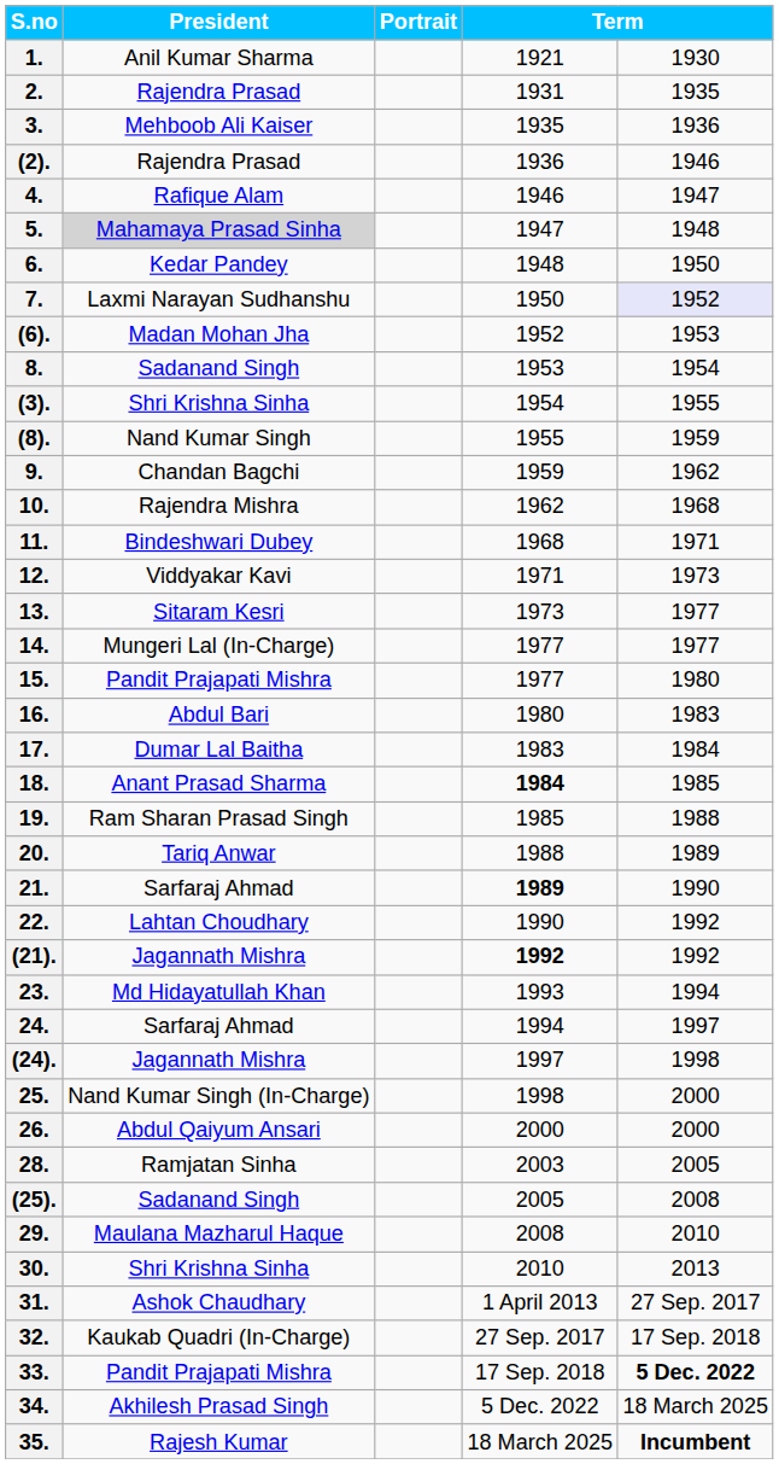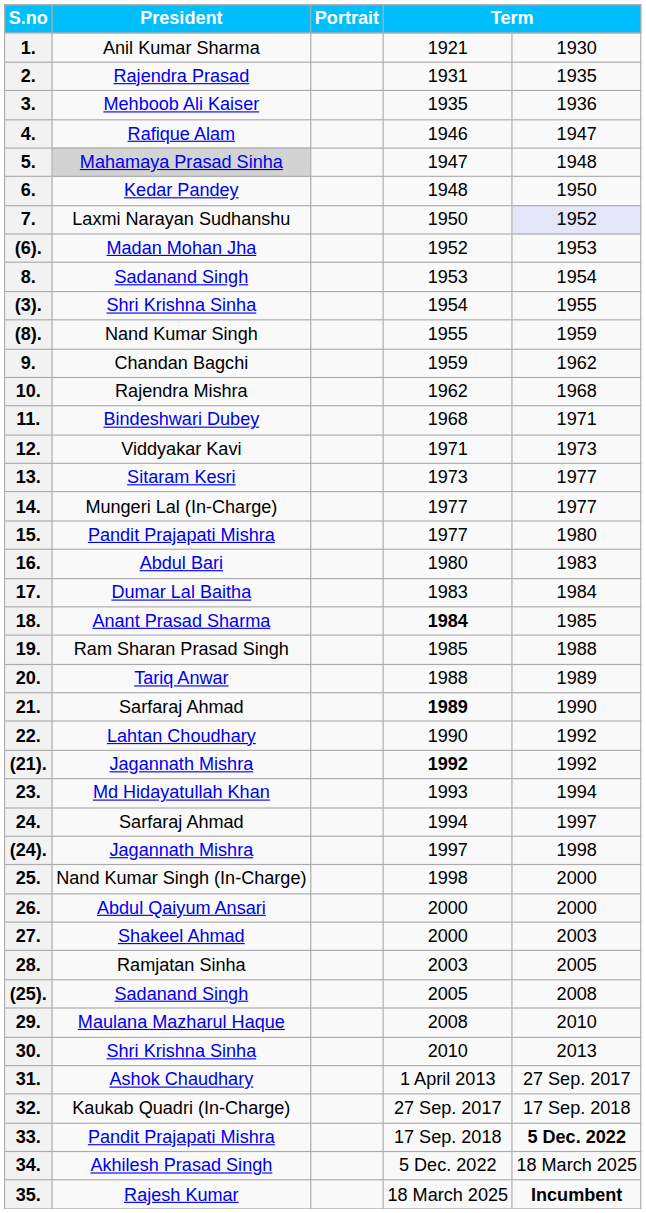- row: (2). | Rajendra Prasad | 1936 | 1946
+ row: 27. | Shakeel Ahmad | 2000 | 2003
